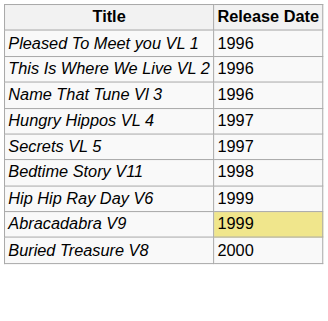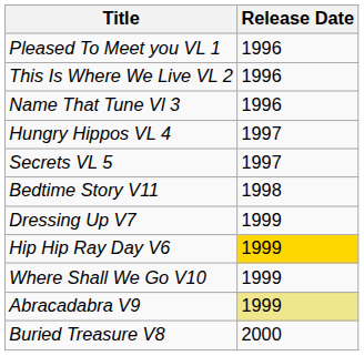+ row: Dressing Up V7 | 1999
Hip Hip Ray Day V6 | Release Date: no background -> gold background
+ row: Where Shall We Go V10 | 1999
